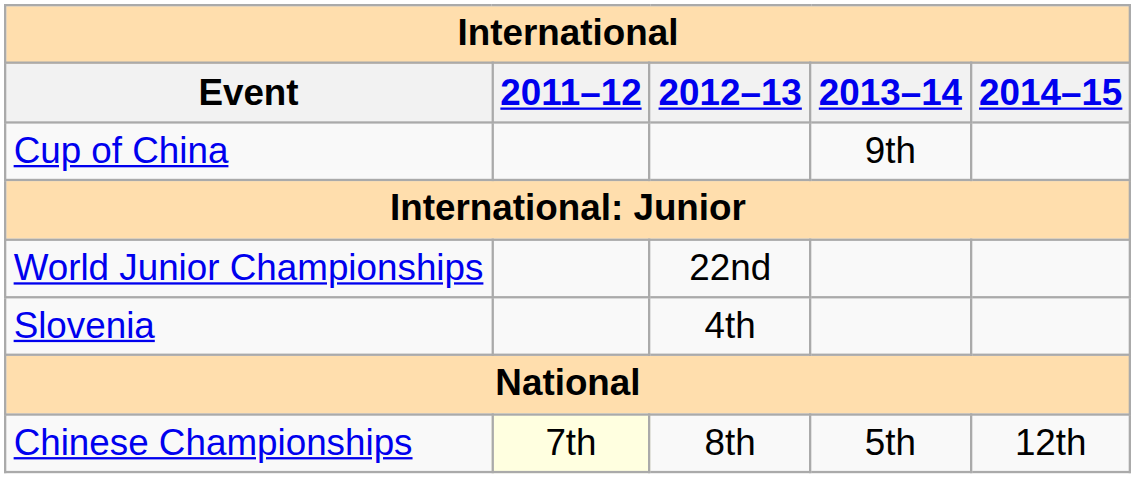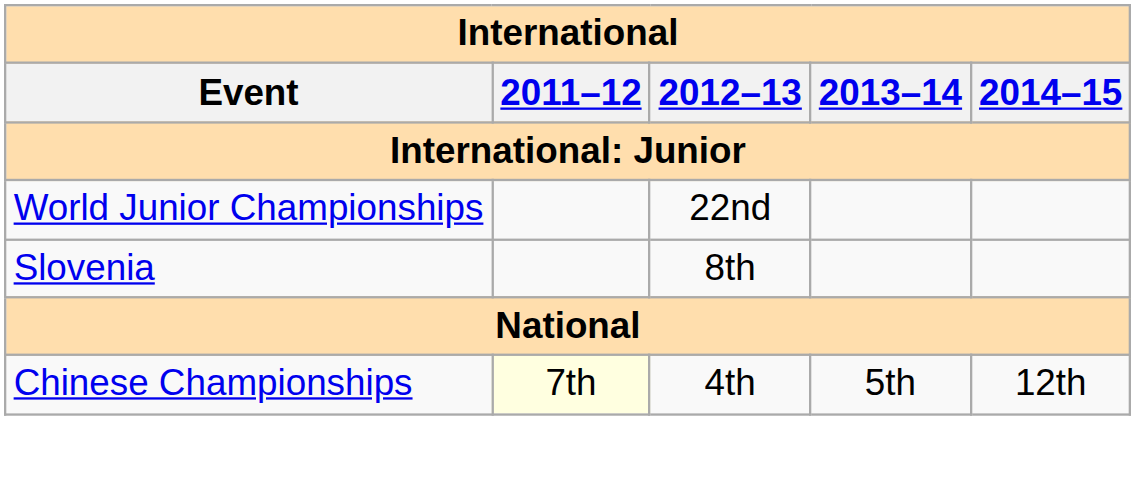- row: Cup of China | 9th
Slovenia | 2012–13: 4th -> 8th
Chinese Championships | 2012–13: 8th -> 4th
